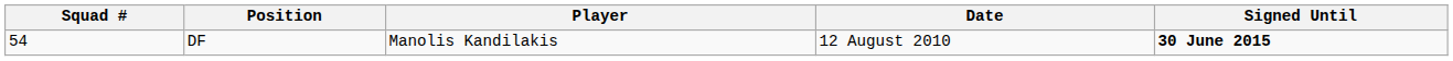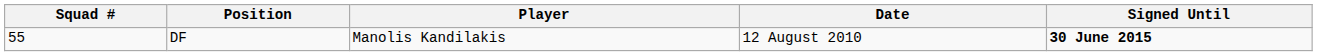DF | Squad #: 54 -> 55
